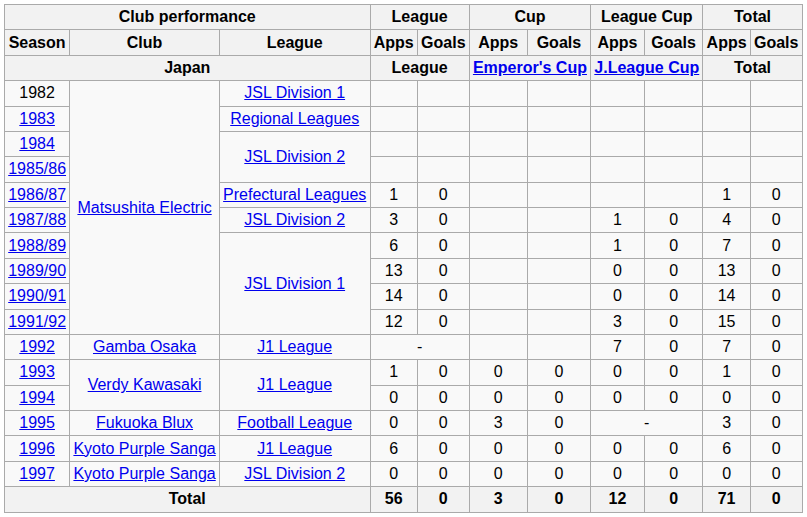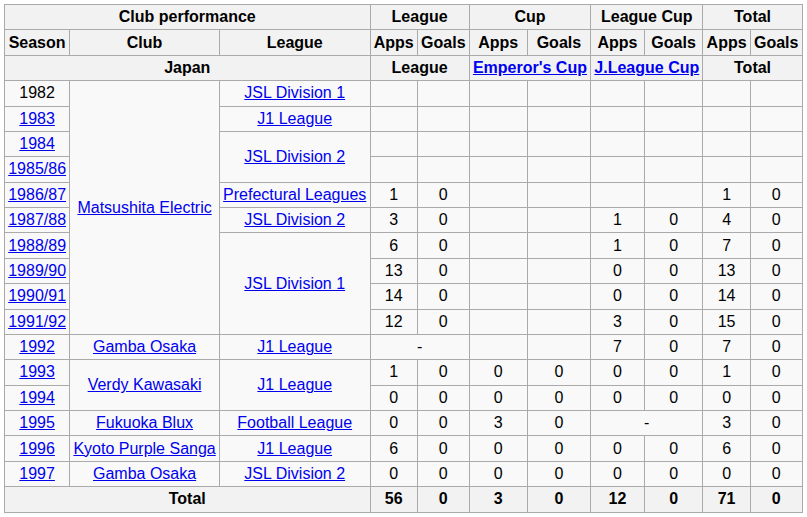1983 | Club performance / League / Japan: Regional Leagues -> J1 League
1997 | Club performance / Club / Japan: Kyoto Purple Sanga -> Gamba Osaka
